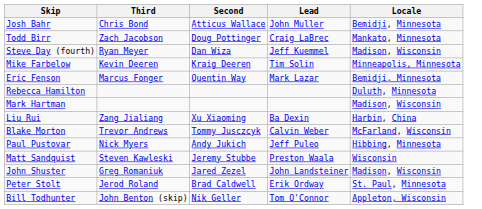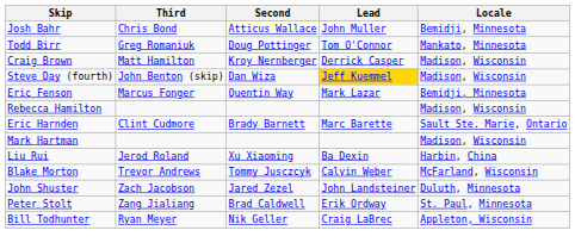Josh Bahr | Second: no background -> lightyellow background
Todd Birr | Third: Zach Jacobson -> Greg Romaniuk
Todd Birr | Lead: Craig LaBrec -> Tom O'Connor
+ row: Craig Brown | Matt Hamilton | Kroy Nernberger | Derrick Casper | Madison, Wisconsin
Steve Day (fourth) | Third: Ryan Meyer -> John Benton (skip)
Steve Day (fourth) | Lead: no background -> gold background
- row: Mike Farbelow | Kevin Deeren | Kraig Deeren | Tim Solin | Minneapolis, Minnesota
Rebecca Hamilton | Locale: Duluth, Minnesota -> Madison, Wisconsin
+ row: Eric Harnden | Clint Cudmore | Brady Barnett | Marc Barette | Sault Ste. Marie, Ontario
Liu Rui | Third: Zang Jialiang -> Jerod Roland
- row: Paul Pustovar | Nick Myers | Andy Jukich | Jeff Puleo | Hibbing, Minnesota
- row: Matt Sandquist | Steven Kawleski | Jeremy Stubbe | Preston Waala | Wisconsin
John Shuster | Third: Greg Romaniuk -> Zach Jacobson
John Shuster | Locale: Madison, Wisconsin -> Duluth, Minnesota
Peter Stolt | Third: Jerod Roland -> Zang Jialiang
Bill Todhunter | Third: John Benton (skip) -> Ryan Meyer
Bill Todhunter | Lead: Tom O'Connor -> Craig LaBrec
